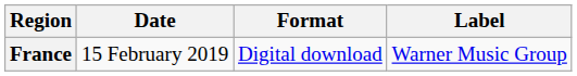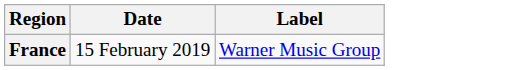- column: Format | Digital download
